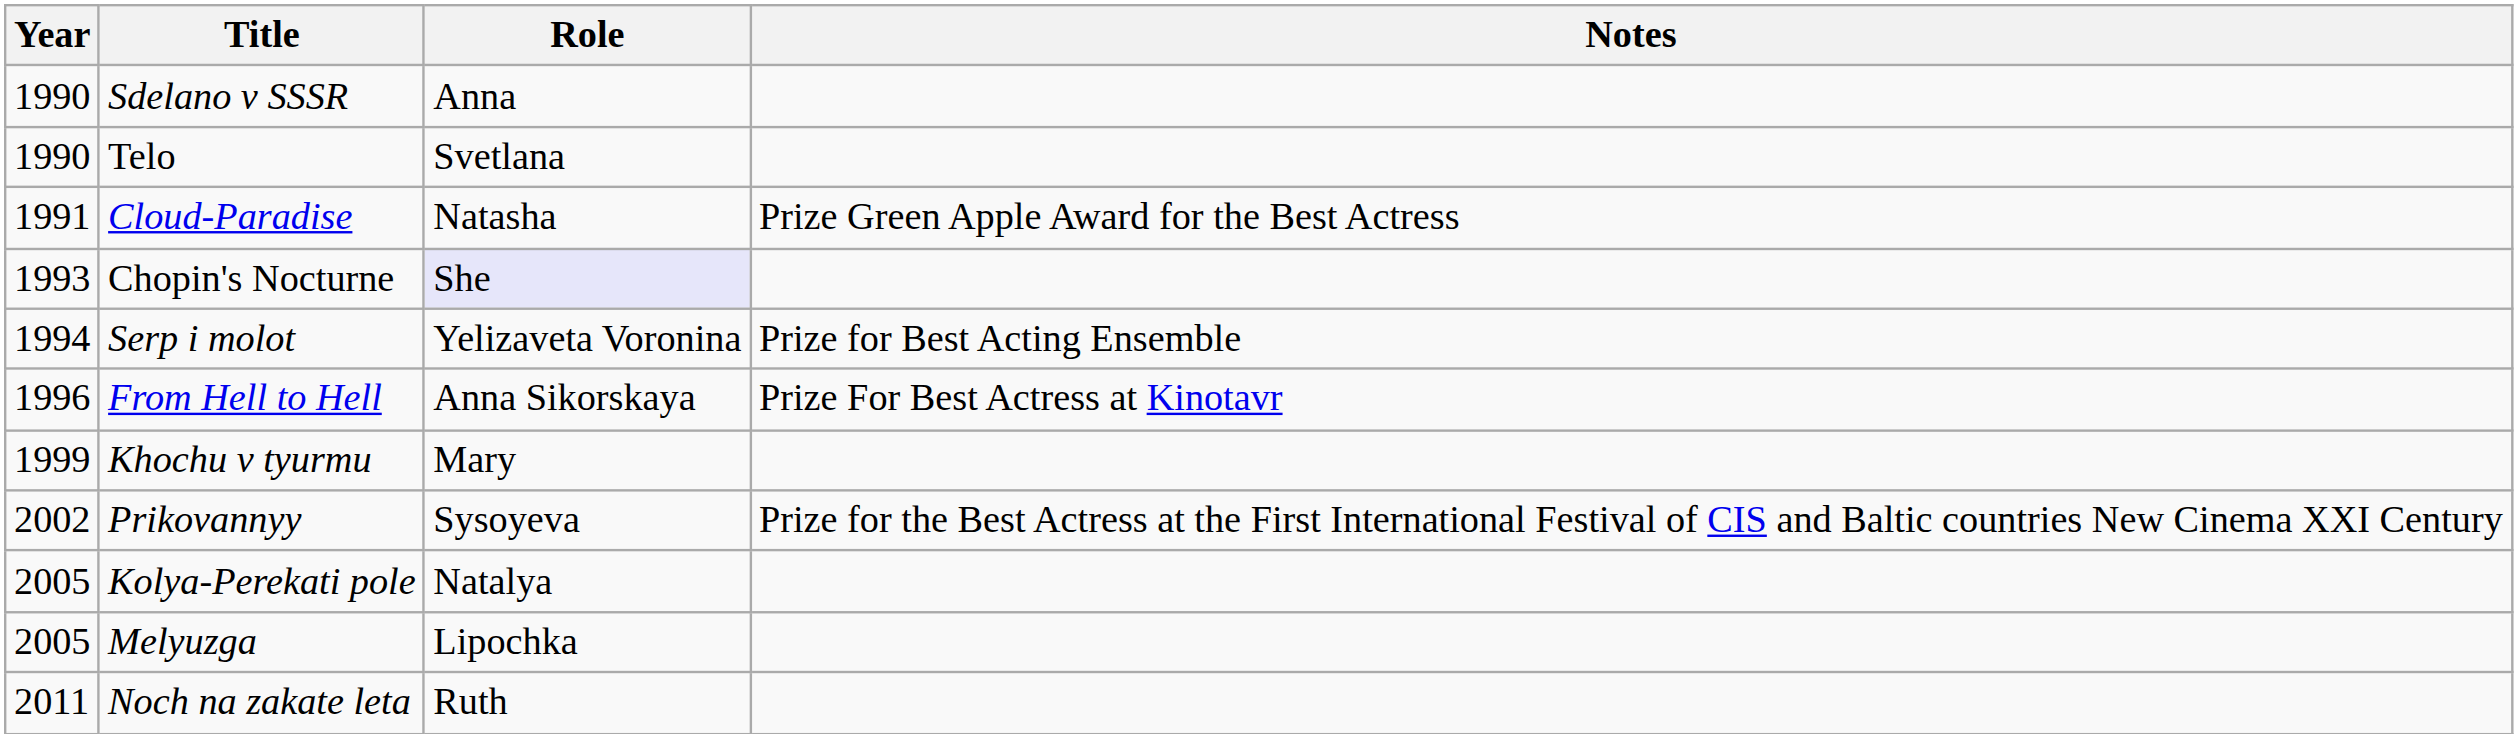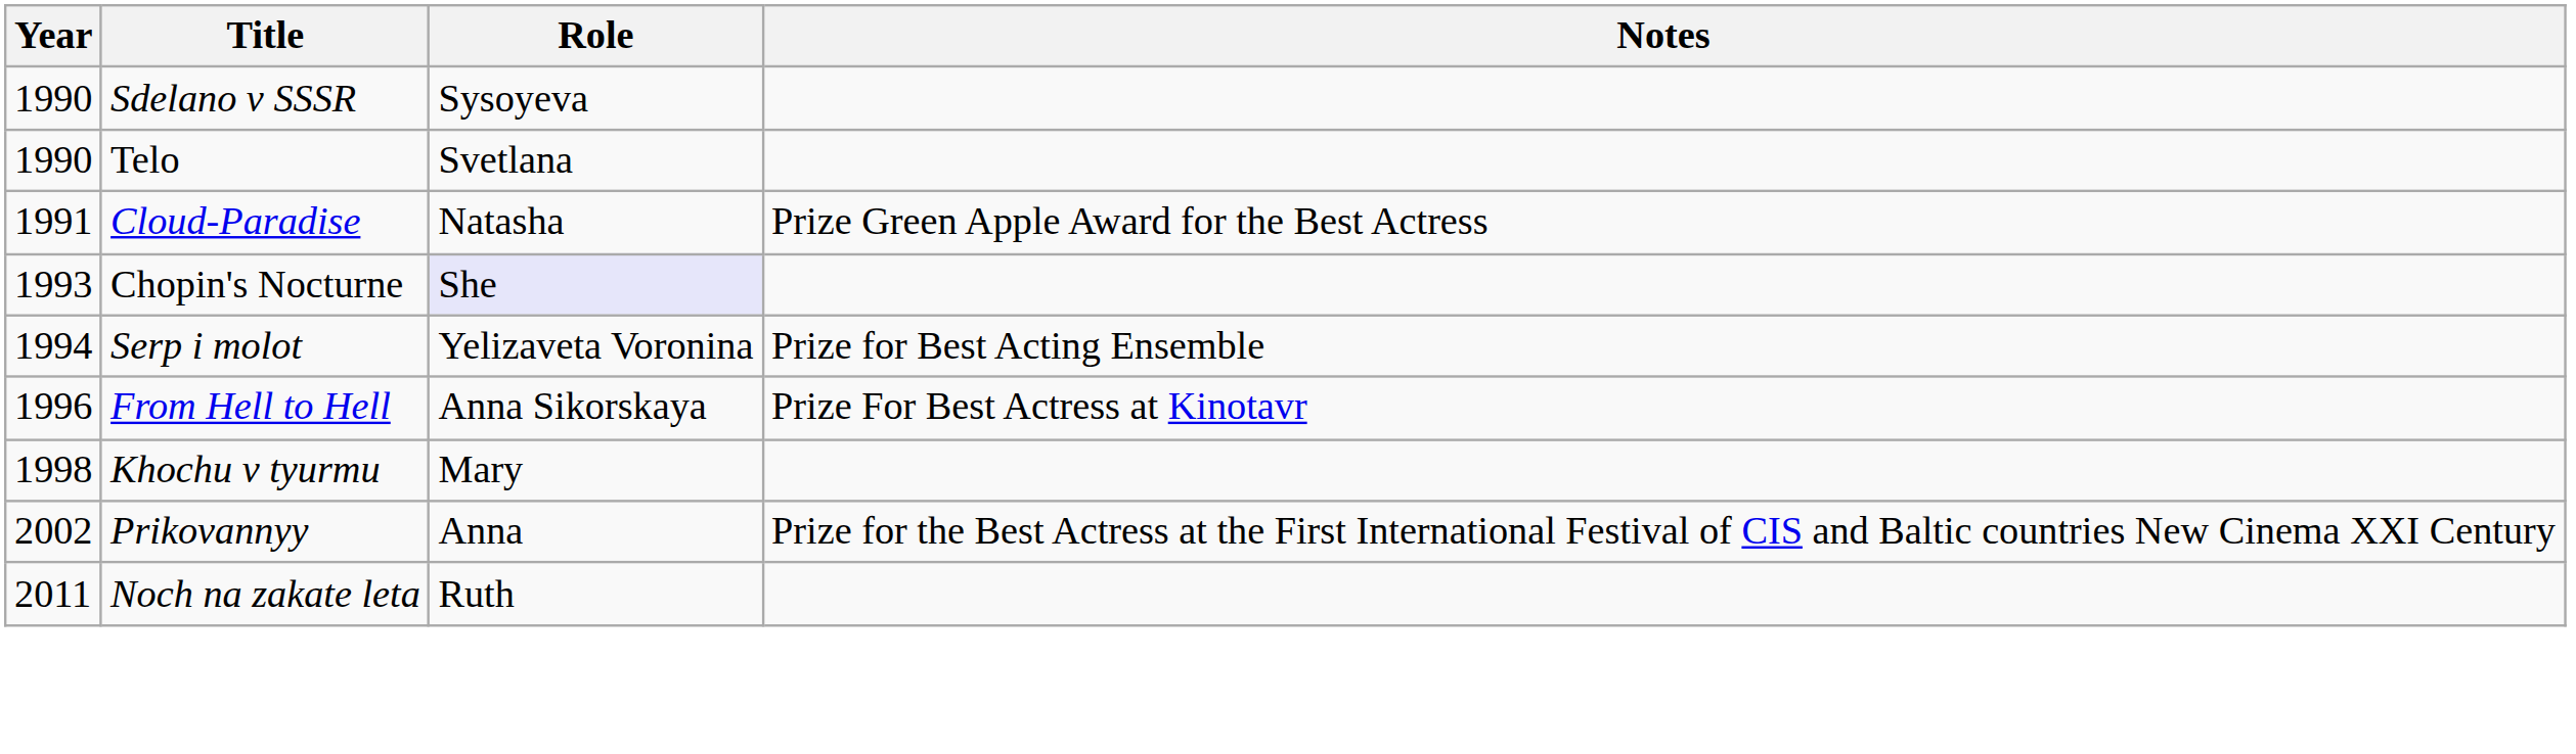Sdelano v SSSR | Role: Anna -> Sysoyeva
Khochu v tyurmu | Year: 1999 -> 1998
Prikovannyy | Role: Sysoyeva -> Anna
- row: 2005 | Kolya-Perekati pole | Natalya
- row: 2005 | Melyuzga | Lipochka
